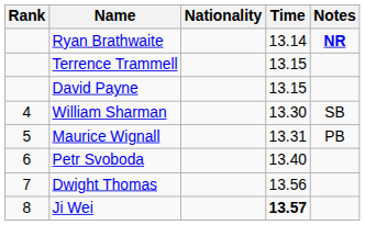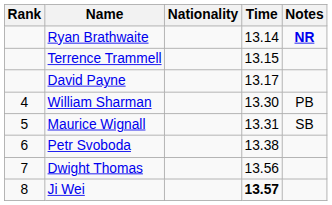David Payne | Time: 13.15 -> 13.17
William Sharman | Notes: SB -> PB
Maurice Wignall | Notes: PB -> SB
Petr Svoboda | Time: 13.40 -> 13.38
